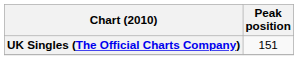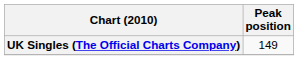UK Singles (The Official Charts Company) | Peak position: 151 -> 149
